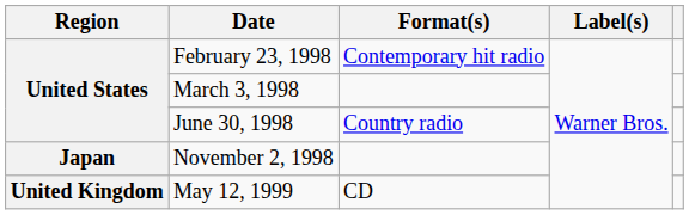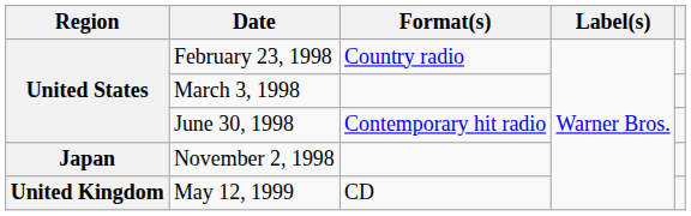February 23, 1998 | Format(s): Contemporary hit radio -> Country radio
June 30, 1998 | Format(s): Country radio -> Contemporary hit radio
